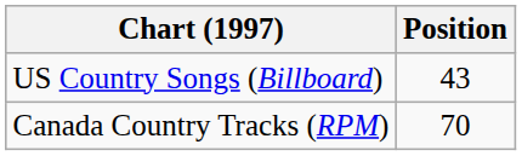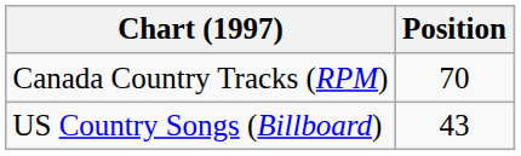rows swapped: Canada Country Tracks (RPM) <-> US Country Songs (Billboard)
